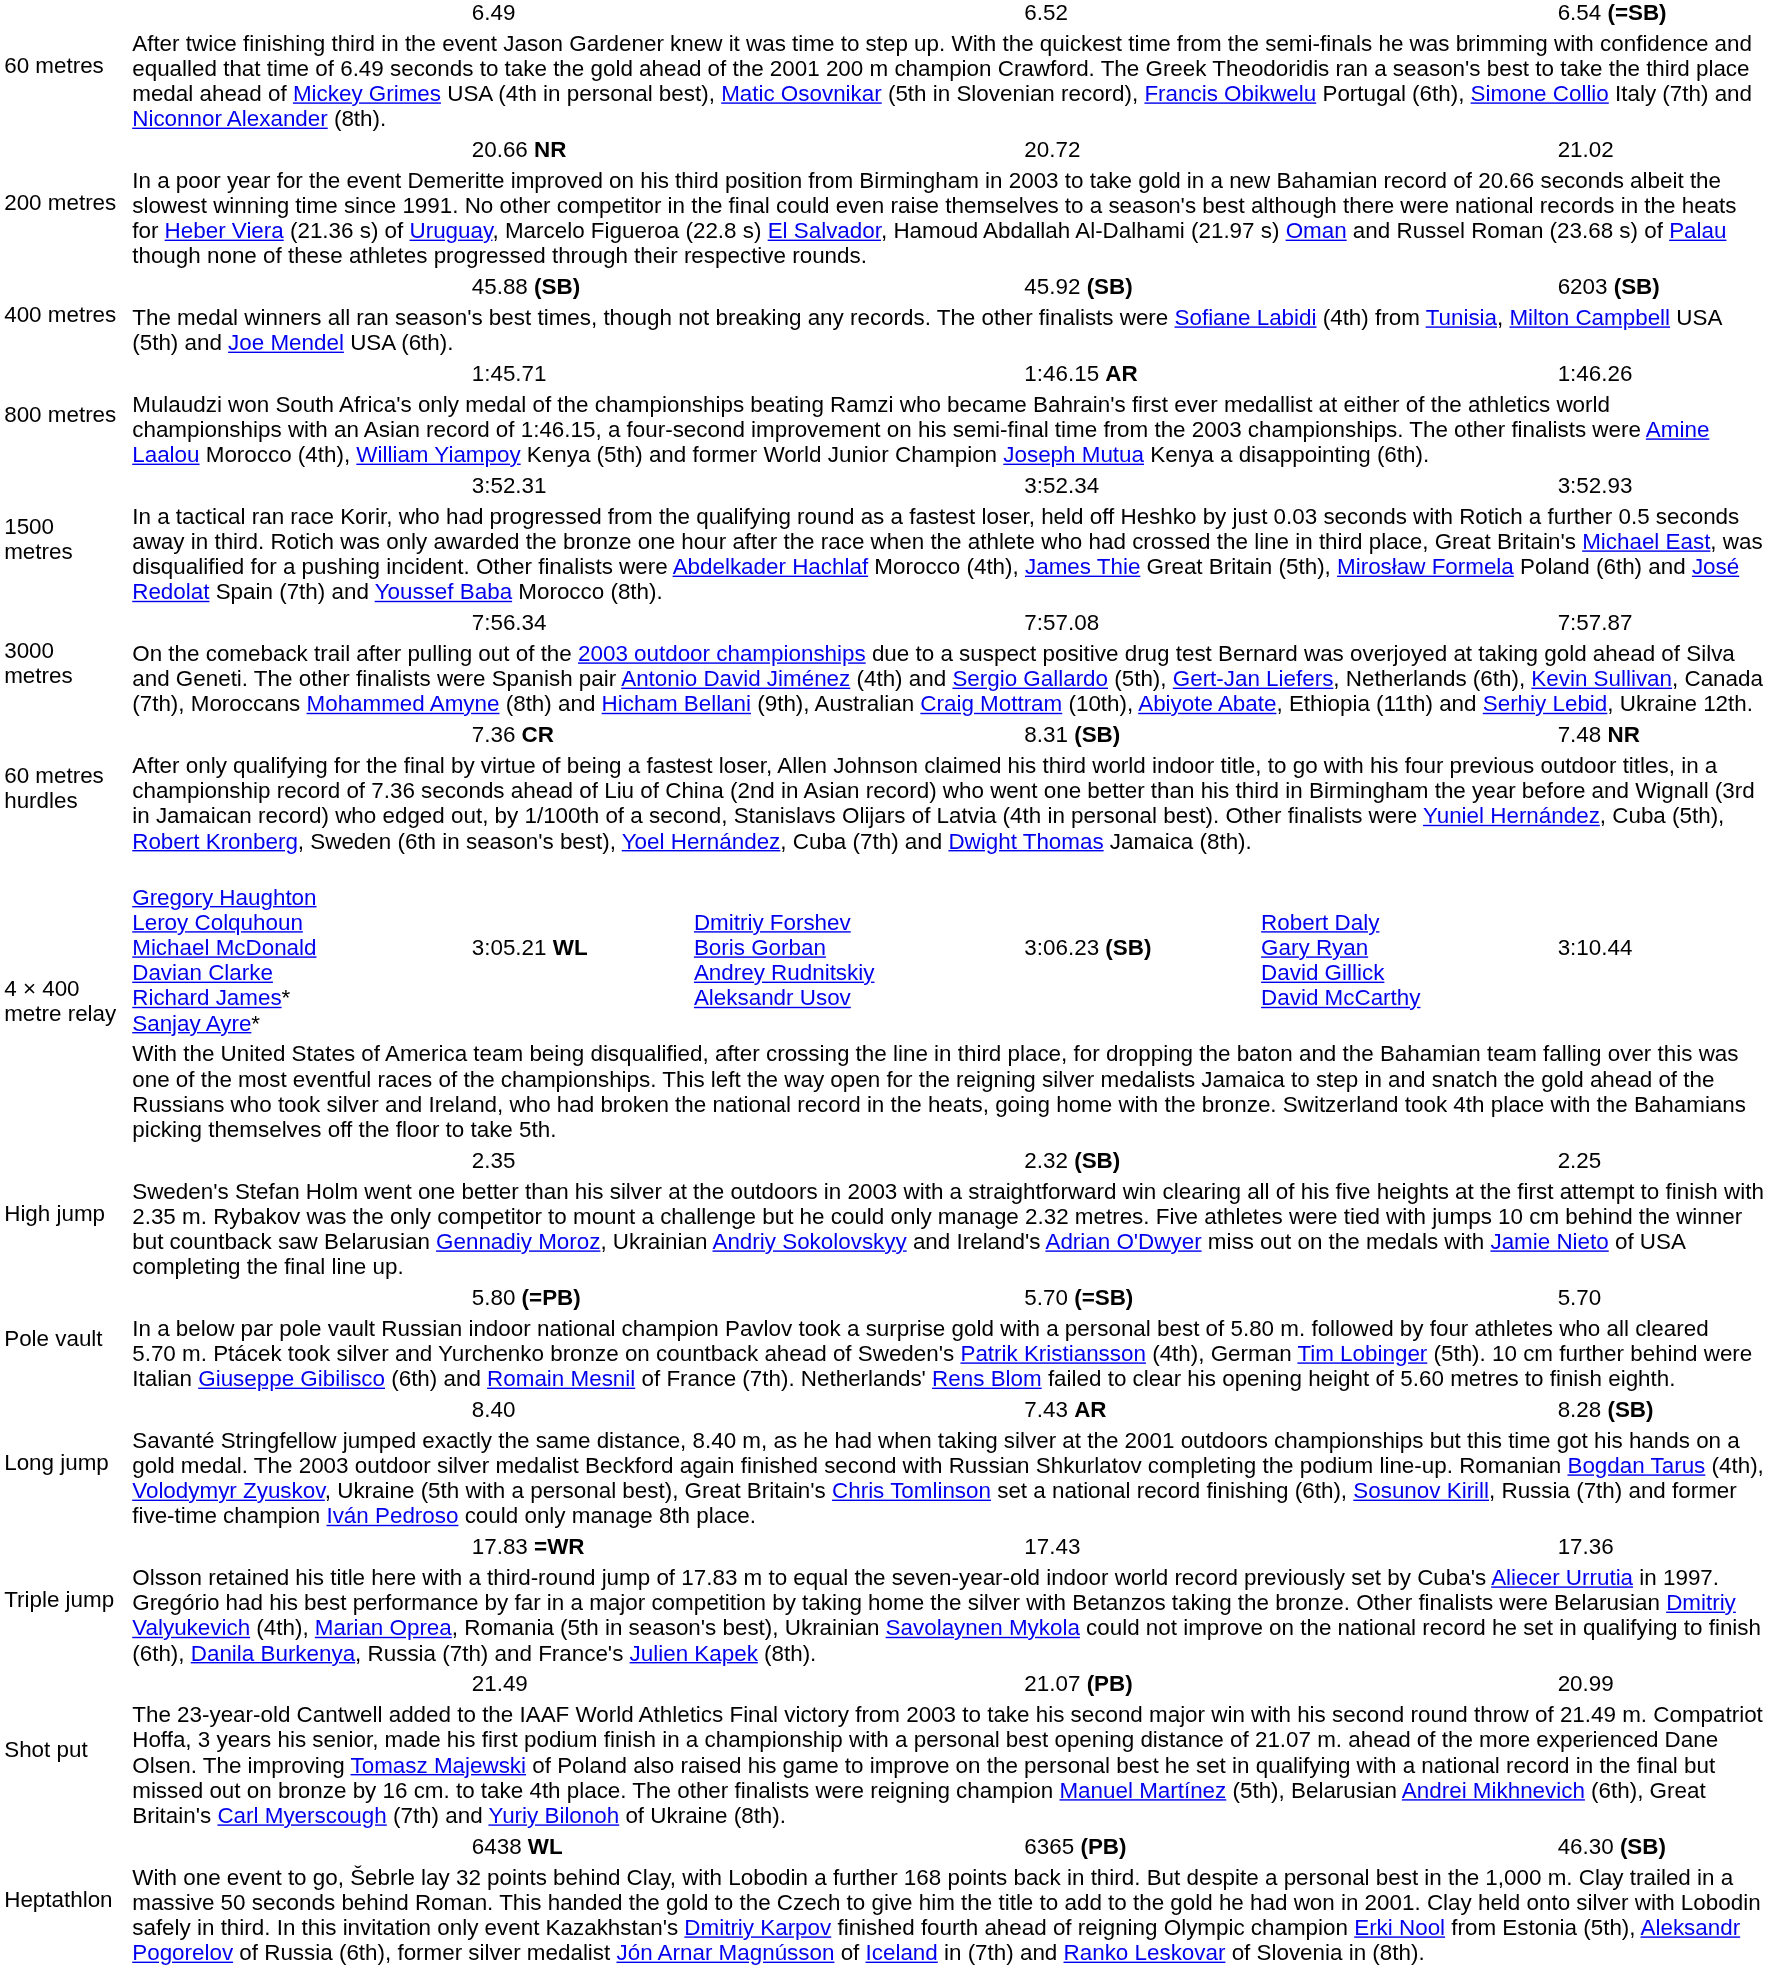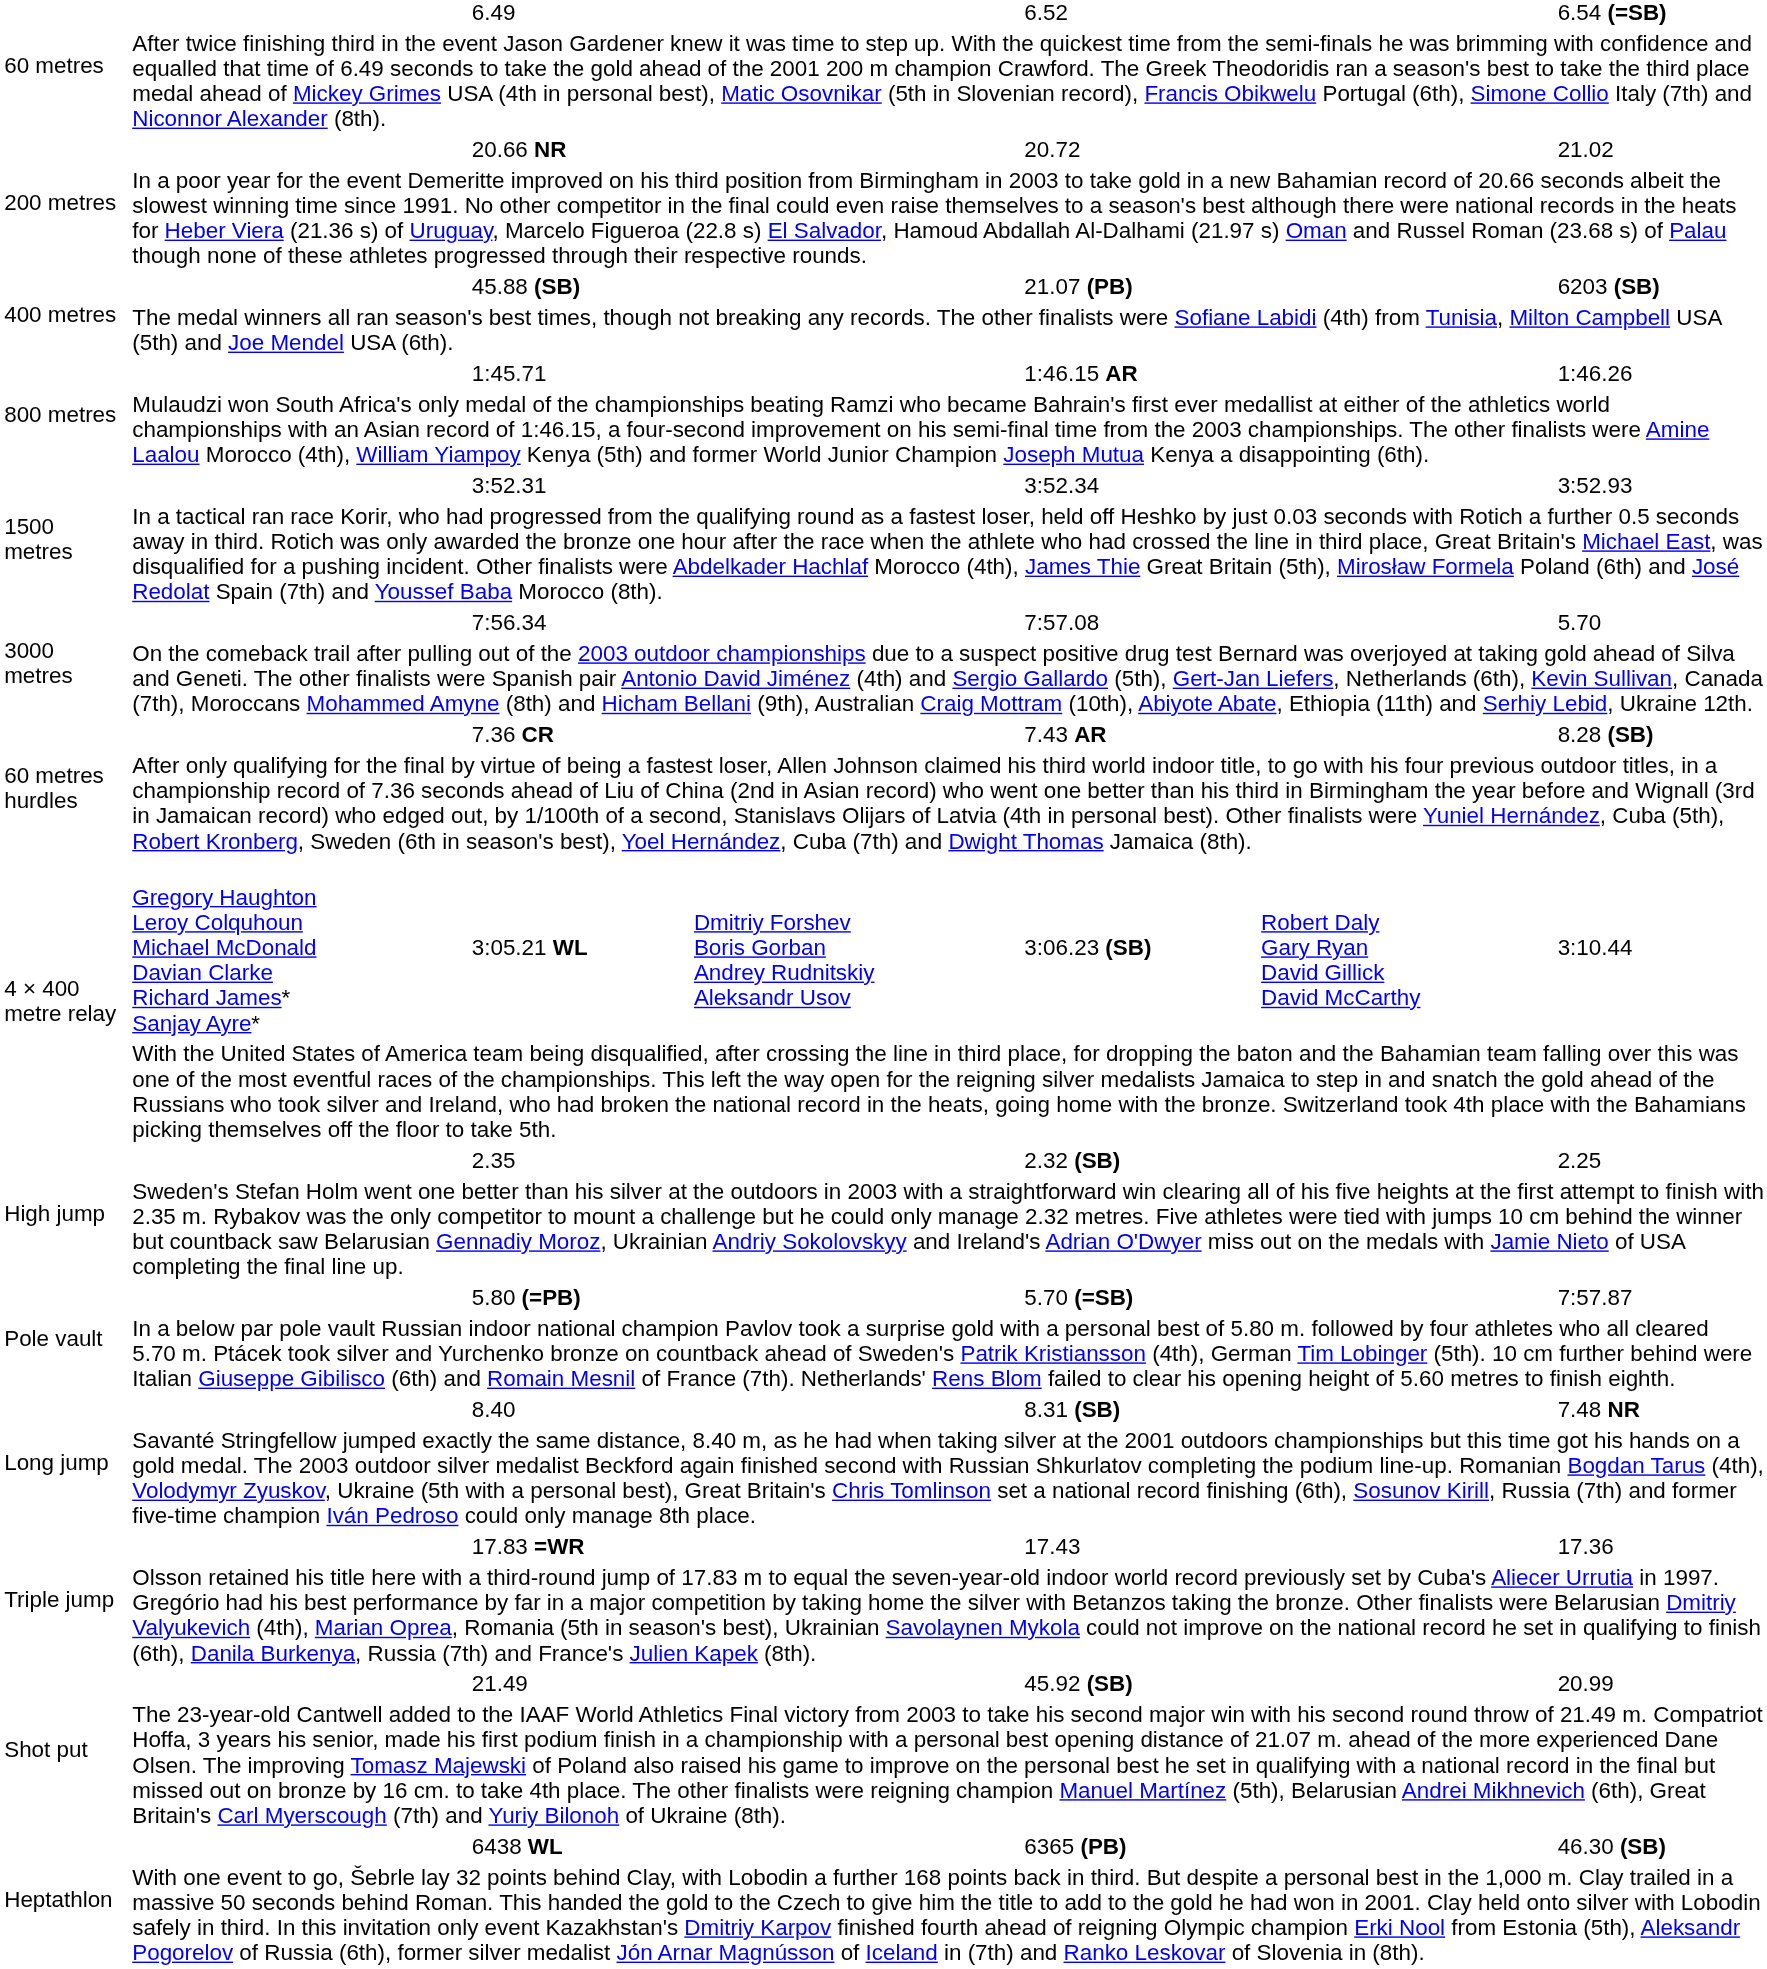45.88 (SB) | column 5: 45.92 (SB) -> 21.07 (PB)
7:56.34 | column 7: 7:57.87 -> 5.70
7.36 CR | column 5: 8.31 (SB) -> 7.43 AR
7.36 CR | column 7: 7.48 NR -> 8.28 (SB)
5.80 (=PB) | column 7: 5.70 -> 7:57.87
8.40 | column 5: 7.43 AR -> 8.31 (SB)
8.40 | column 7: 8.28 (SB) -> 7.48 NR
21.49 | column 5: 21.07 (PB) -> 45.92 (SB)
